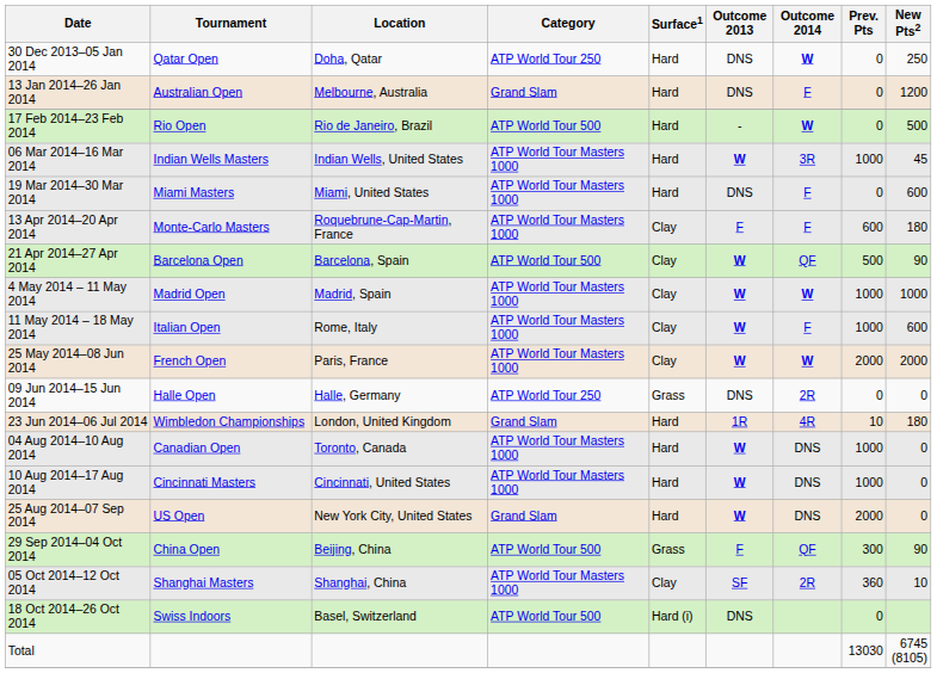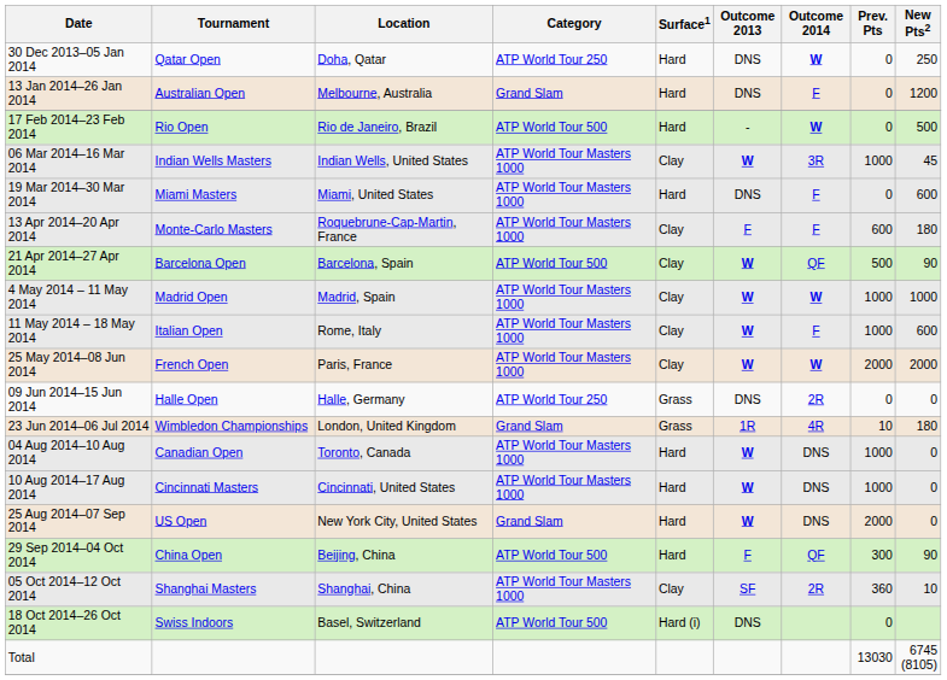06 Mar 2014–16 Mar 2014 | Surface1: Hard -> Clay
23 Jun 2014–06 Jul 2014 | Surface1: Hard -> Grass
29 Sep 2014–04 Oct 2014 | Surface1: Grass -> Hard
